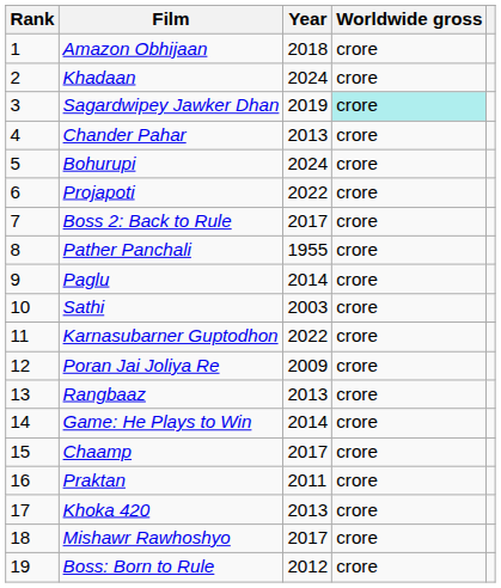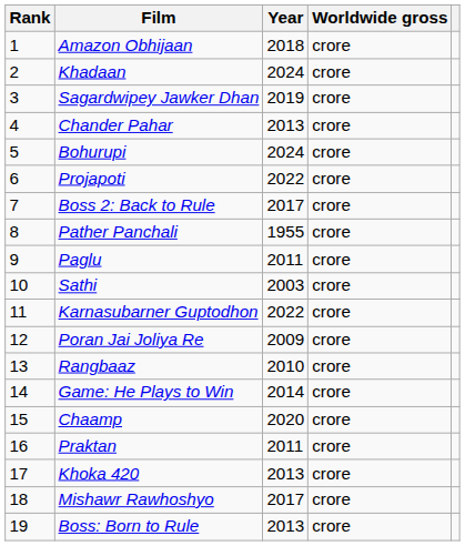Sagardwipey Jawker Dhan | Worldwide gross: paleturquoise background -> no background
Paglu | Year: 2014 -> 2011
Rangbaaz | Year: 2013 -> 2010
Chaamp | Year: 2017 -> 2020
Boss: Born to Rule | Year: 2012 -> 2013
